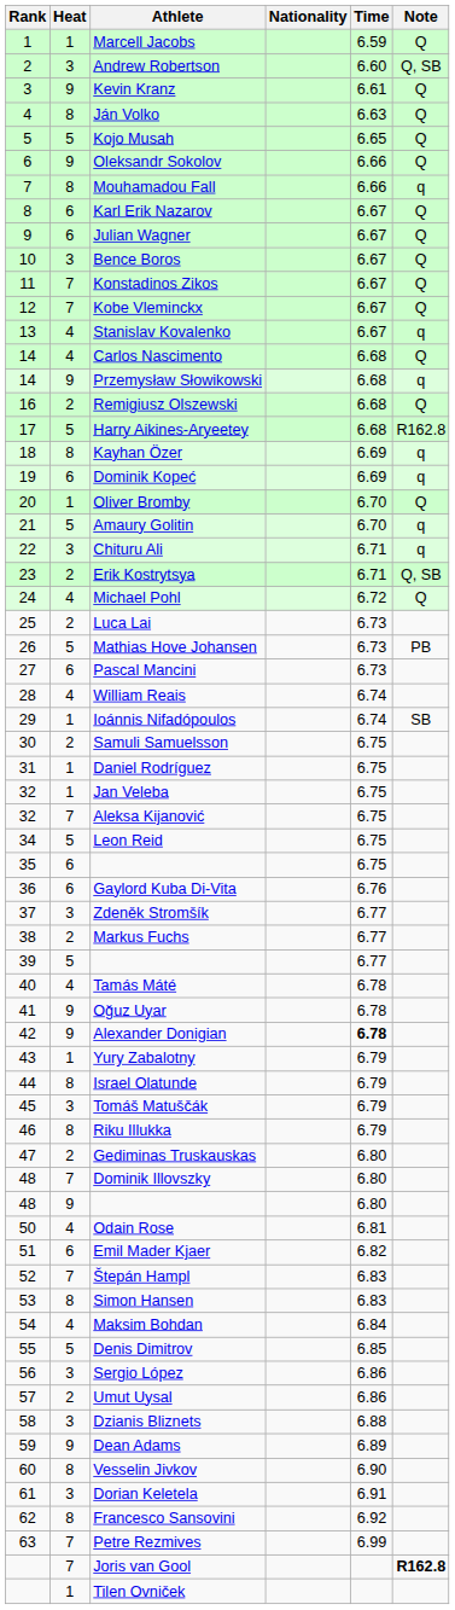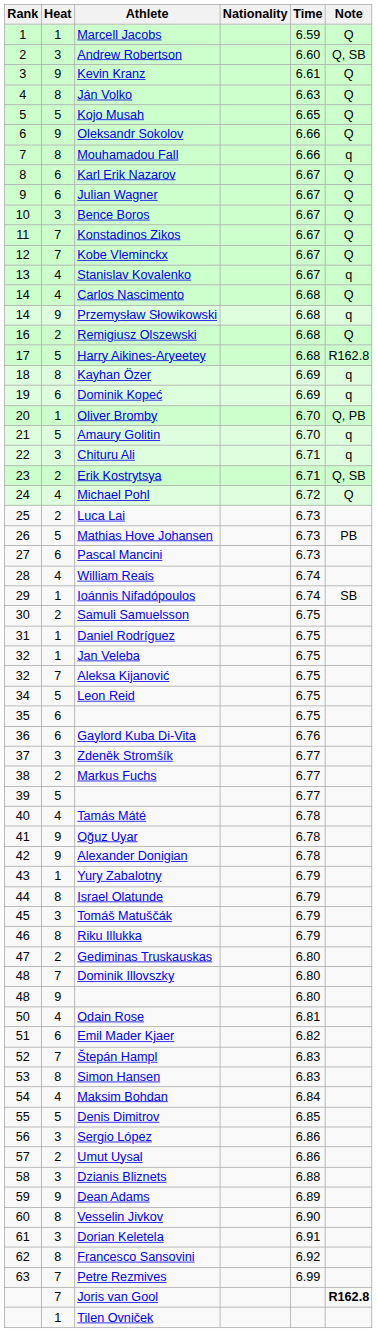Oliver Bromby | Note: Q -> Q, PB
Alexander Donigian | Time: bold -> normal
